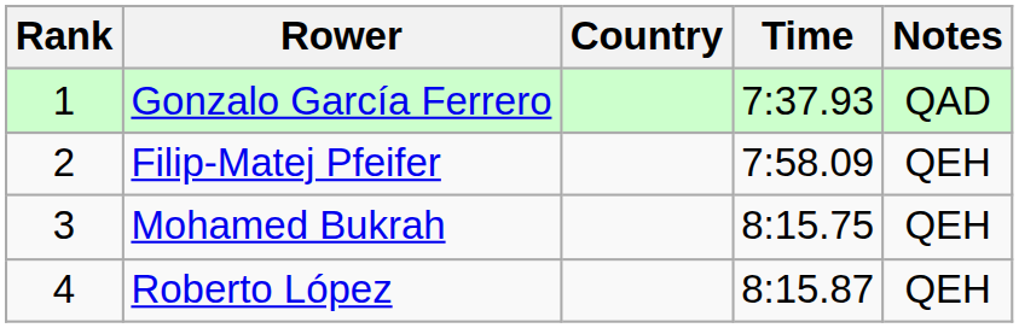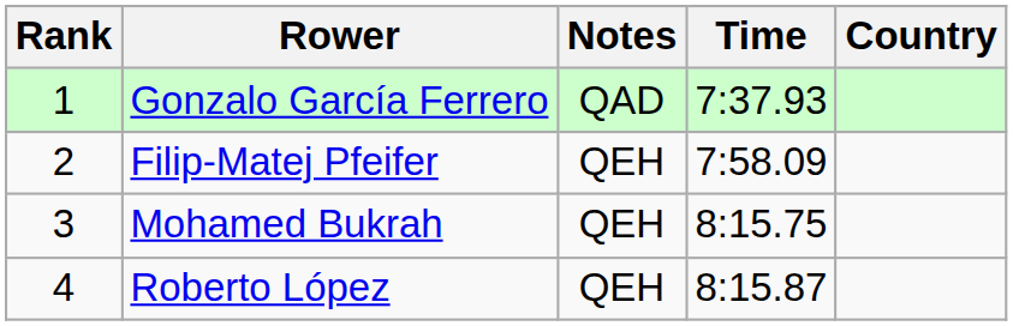columns swapped: Country <-> Notes
